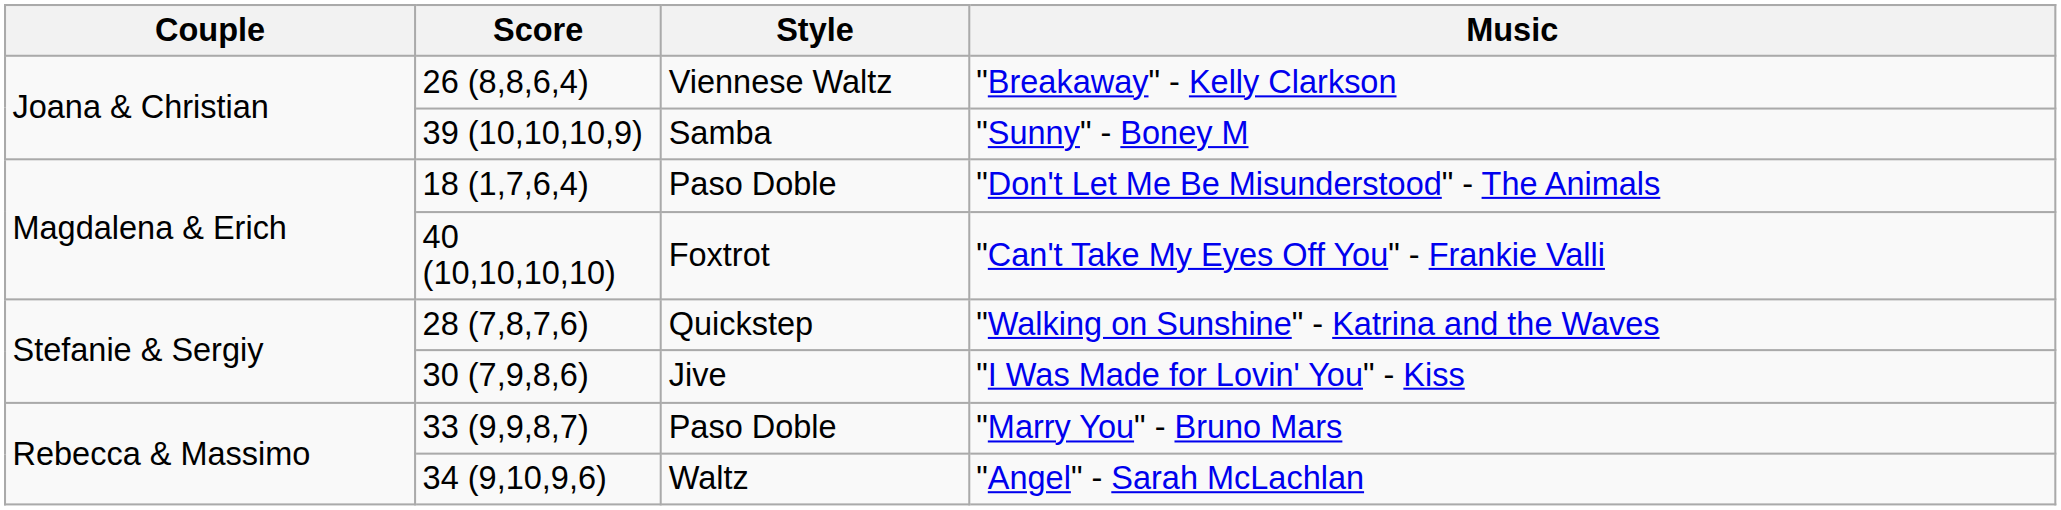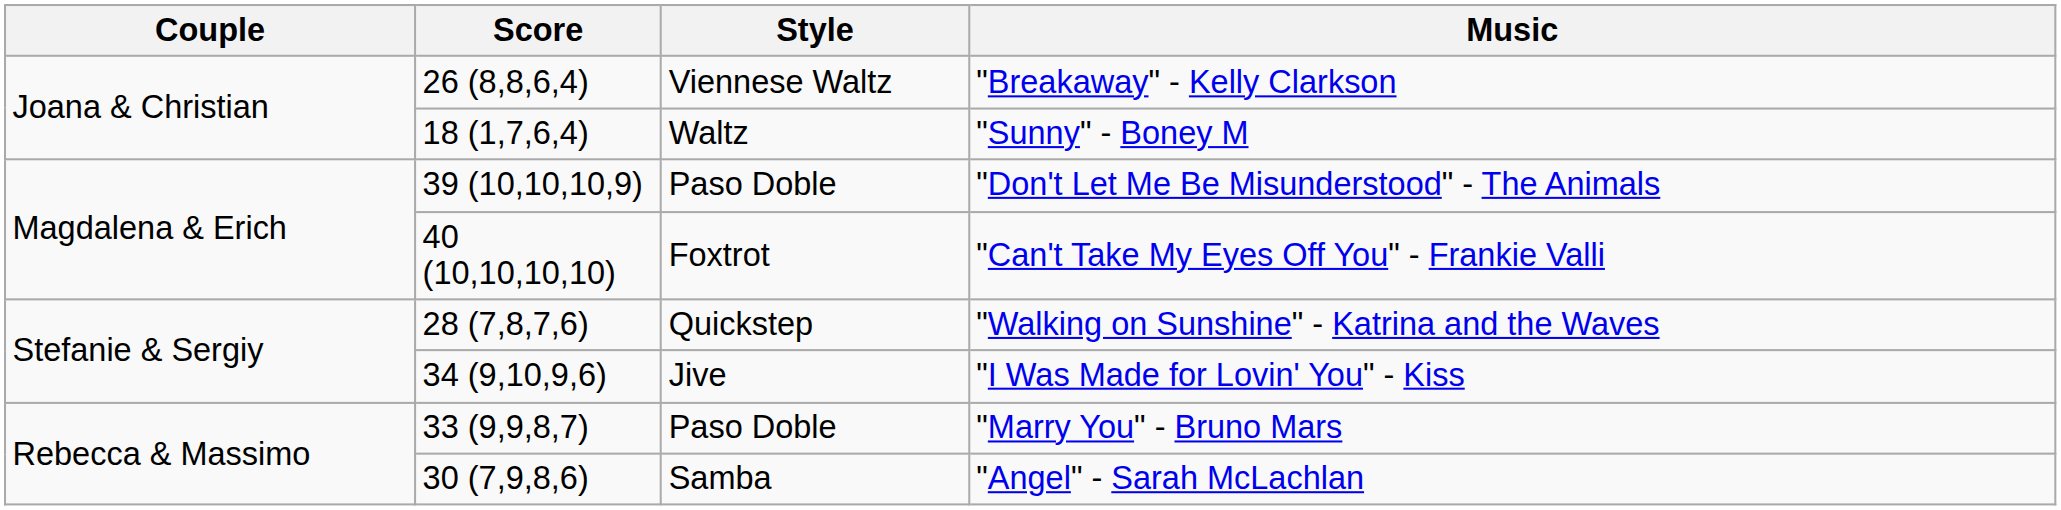"Sunny" - Boney M | Score: 39 (10,10,10,9) -> 18 (1,7,6,4)
"Sunny" - Boney M | Style: Samba -> Waltz
"Don't Let Me Be Misunderstood" - The Animals | Score: 18 (1,7,6,4) -> 39 (10,10,10,9)
"I Was Made for Lovin' You" - Kiss | Score: 30 (7,9,8,6) -> 34 (9,10,9,6)
"Angel" - Sarah McLachlan | Score: 34 (9,10,9,6) -> 30 (7,9,8,6)
"Angel" - Sarah McLachlan | Style: Waltz -> Samba
